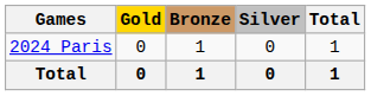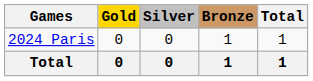columns swapped: Silver <-> Bronze
